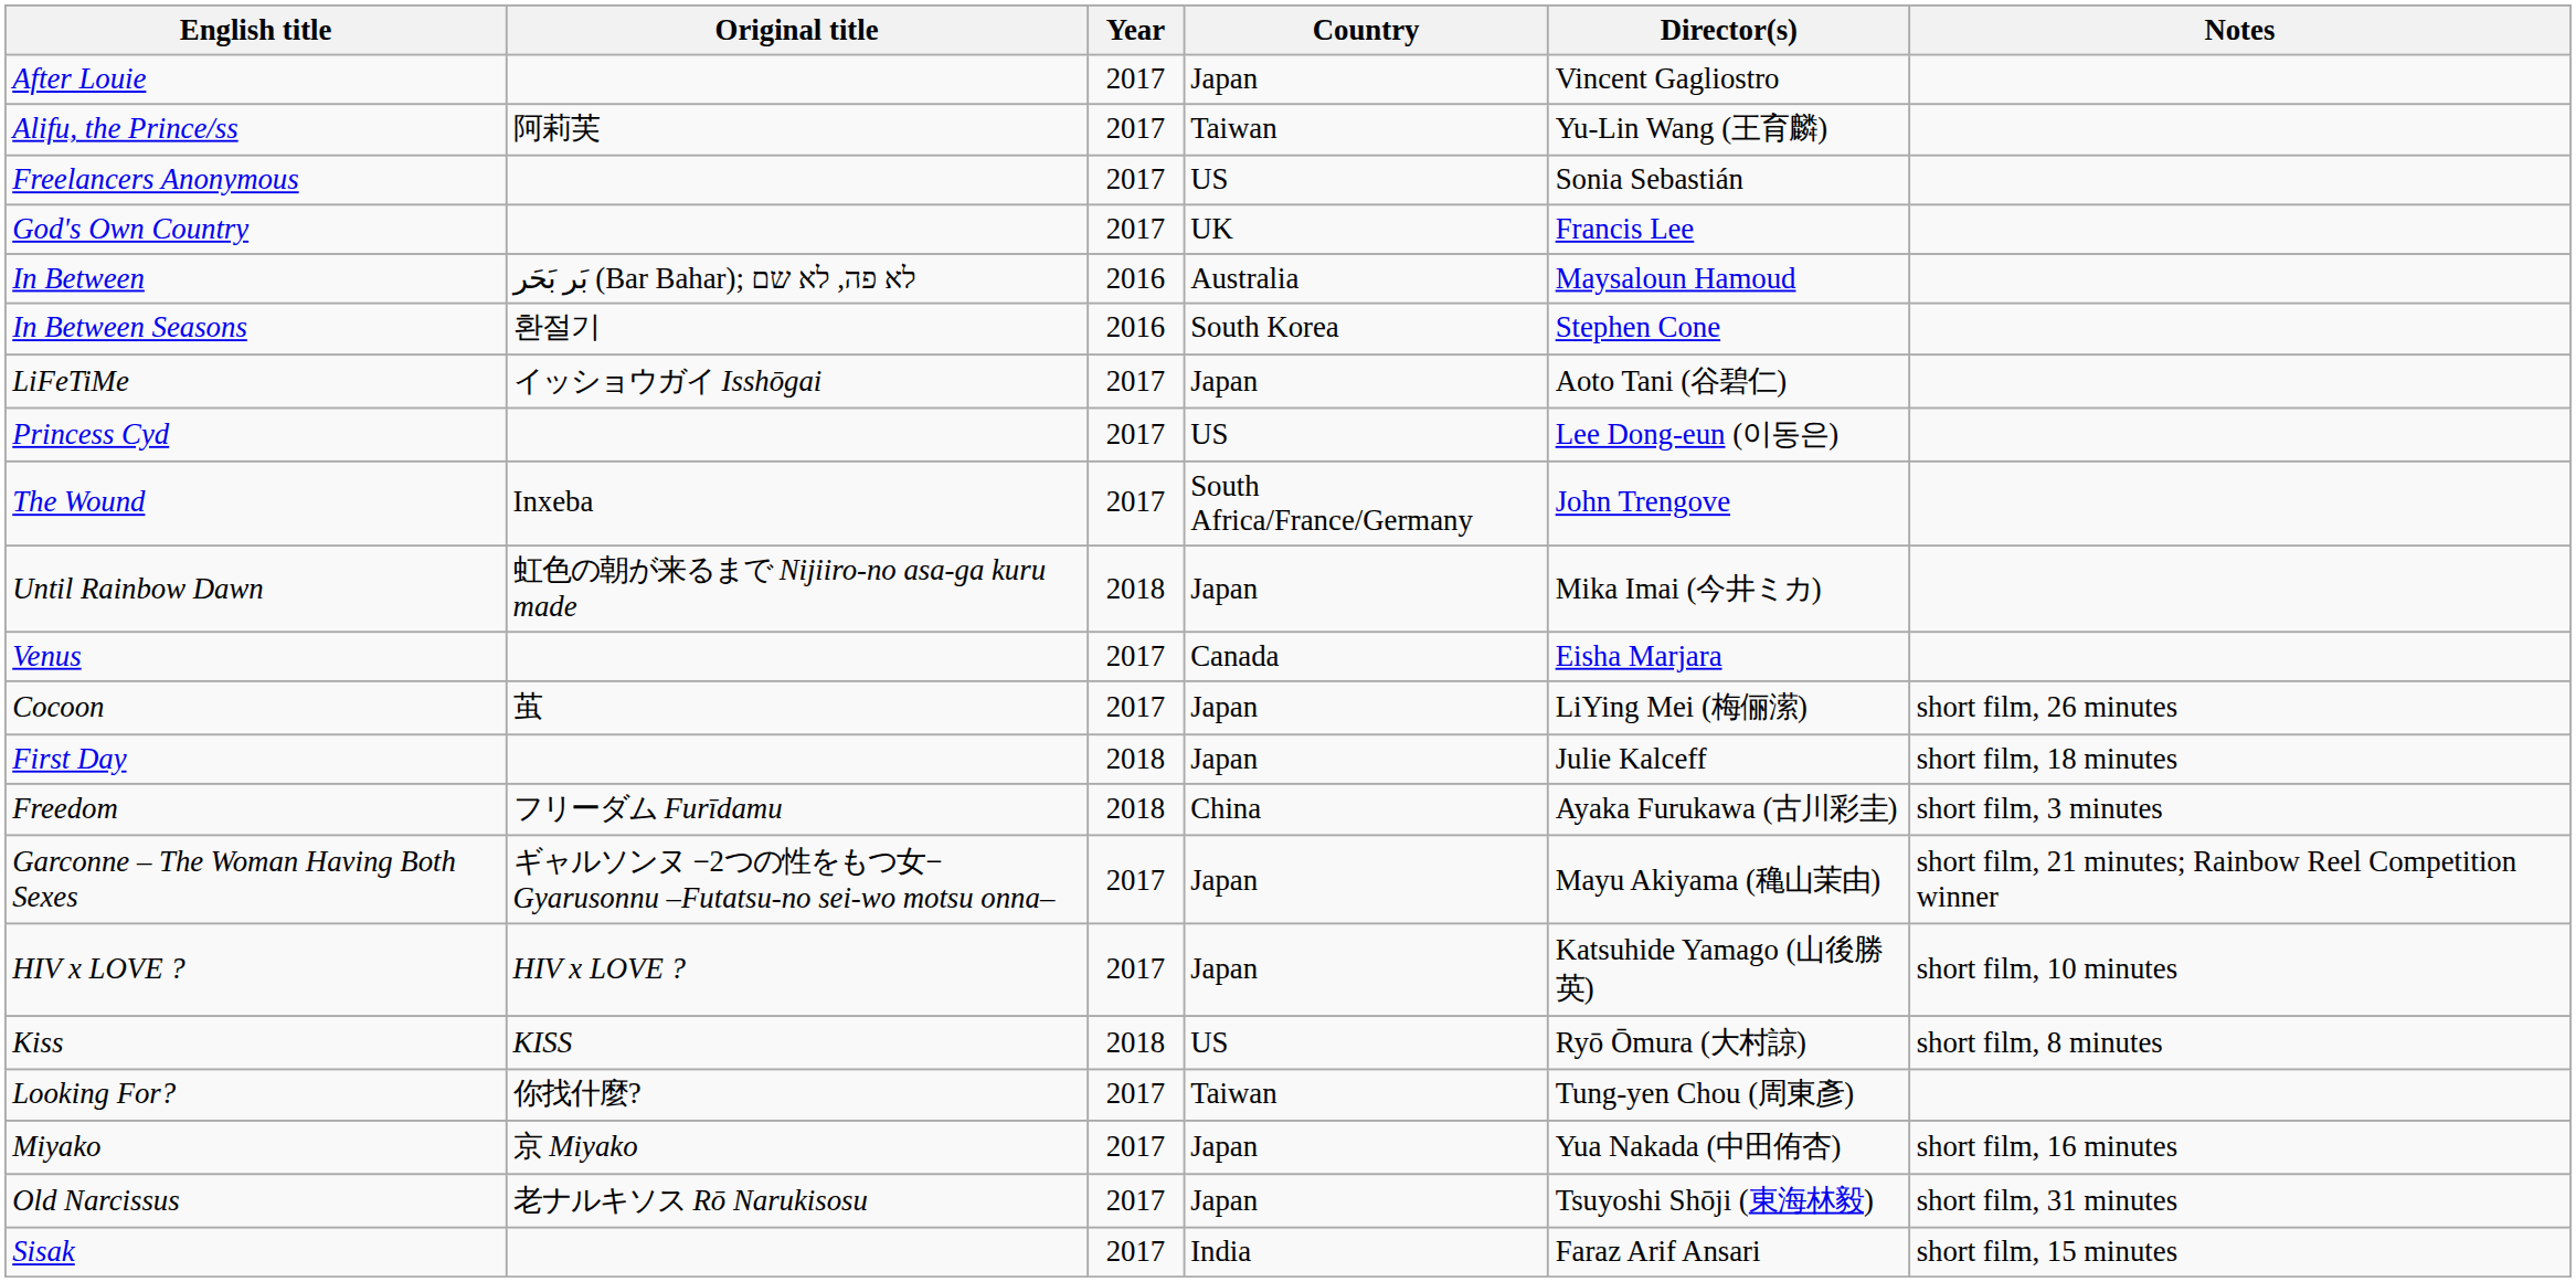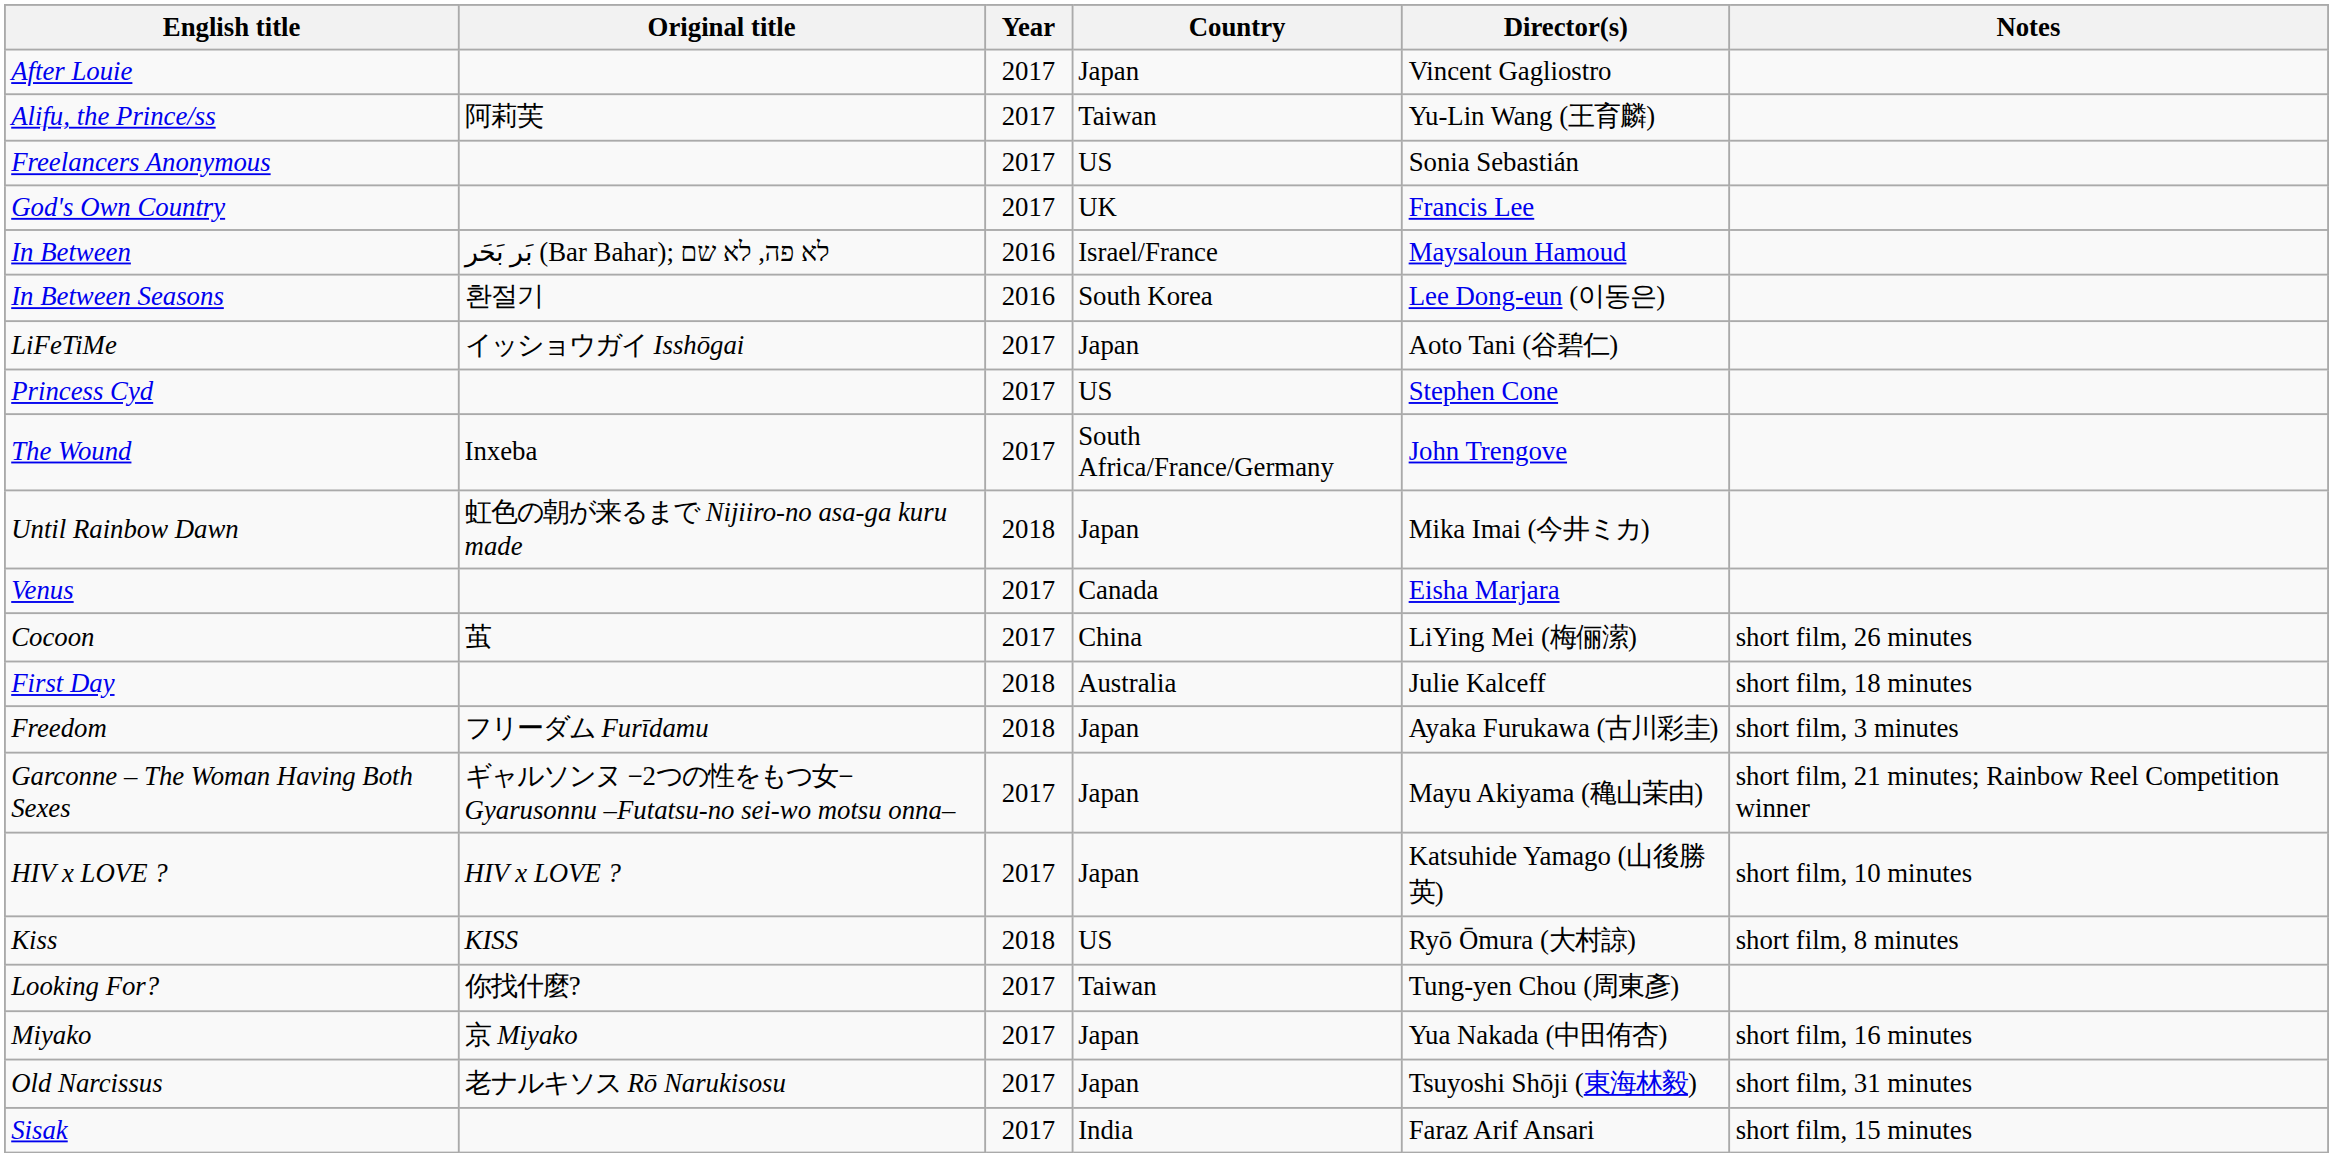In Between | Country: Australia -> Israel/France
In Between Seasons | Director(s): Stephen Cone -> Lee Dong-eun (이동은)
Princess Cyd | Director(s): Lee Dong-eun (이동은) -> Stephen Cone
Cocoon | Country: Japan -> China
First Day | Country: Japan -> Australia
Freedom | Country: China -> Japan
